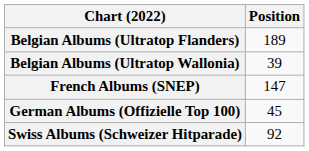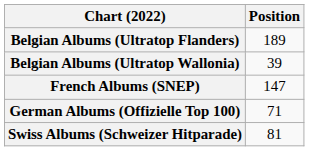German Albums (Offizielle Top 100) | Position: 45 -> 71
Swiss Albums (Schweizer Hitparade) | Position: 92 -> 81
